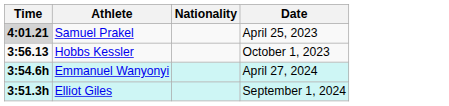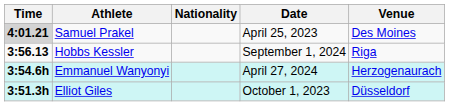+ column: Venue | Des Moines | Riga | Herzogenaurach | Düsseldorf
Hobbs Kessler | Date: October 1, 2023 -> September 1, 2024
Elliot Giles | Date: September 1, 2024 -> October 1, 2023
